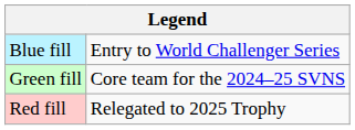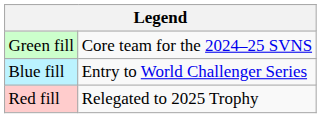rows swapped: Green fill <-> Blue fill
